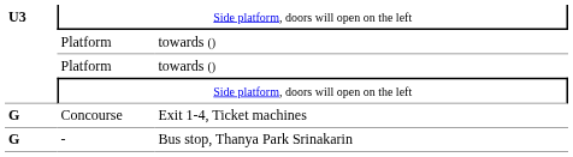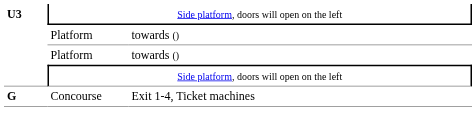- row: G | - | Bus stop, Thanya Park Srinakarin
